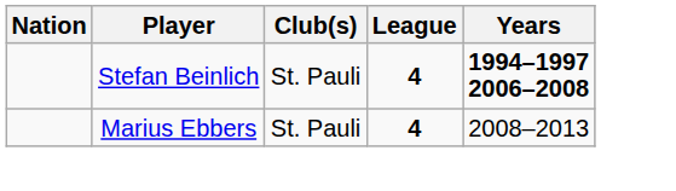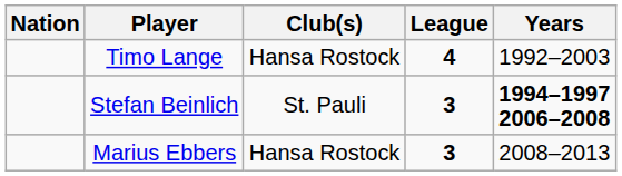+ row: Timo Lange | Hansa Rostock | 4 | 1992–2003
Stefan Beinlich | League: 4 -> 3
Marius Ebbers | Club(s): St. Pauli -> Hansa Rostock
Marius Ebbers | League: 4 -> 3
